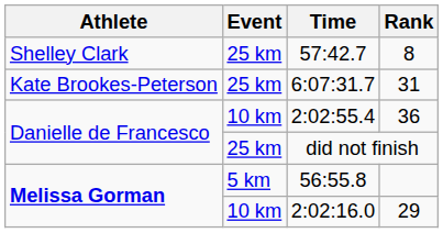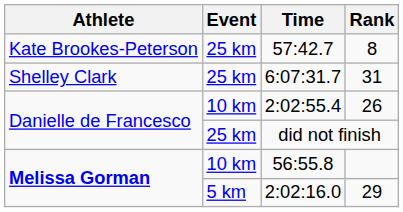57:42.7 | Athlete: Shelley Clark -> Kate Brookes-Peterson
6:07:31.7 | Athlete: Kate Brookes-Peterson -> Shelley Clark
2:02:55.4 | Rank: 36 -> 26
56:55.8 | Event: 5 km -> 10 km
2:02:16.0 | Event: 10 km -> 5 km
